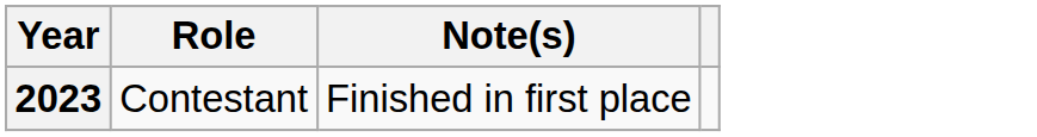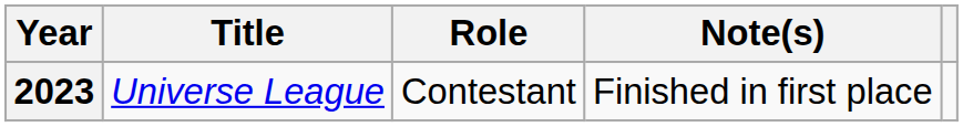+ column: Title | Universe League
